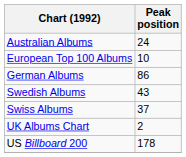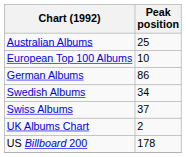Australian Albums | Peak position: 24 -> 25
Swedish Albums | Peak position: 43 -> 34
